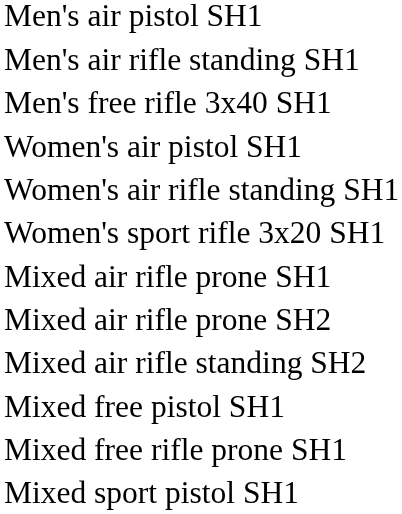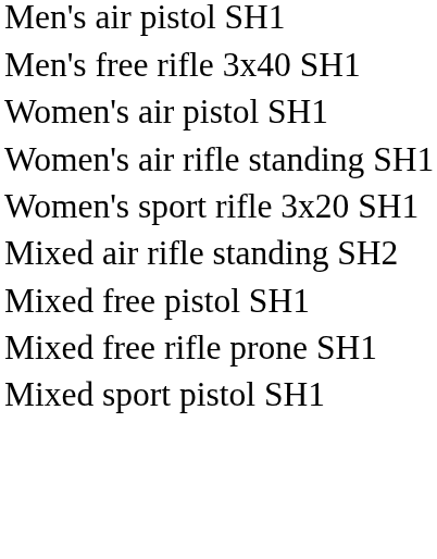- row: Men's air rifle standing SH1
- row: Mixed air rifle prone SH1
- row: Mixed air rifle prone SH2
